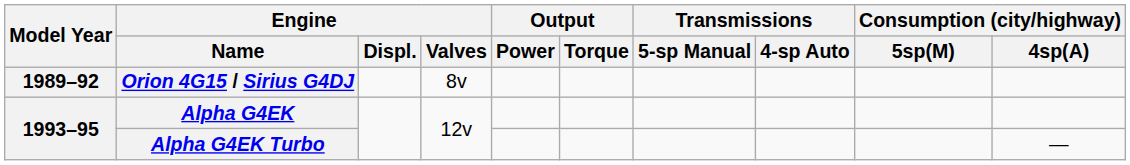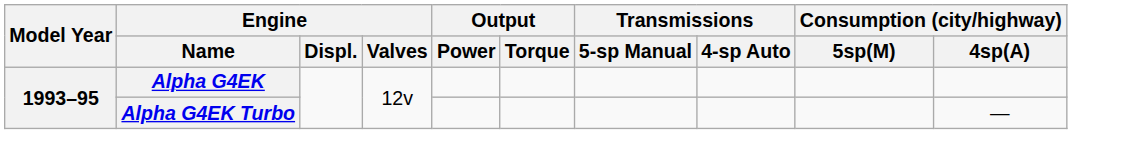- row: 1989–92 | Orion 4G15 / Sirius G4DJ | 8v
